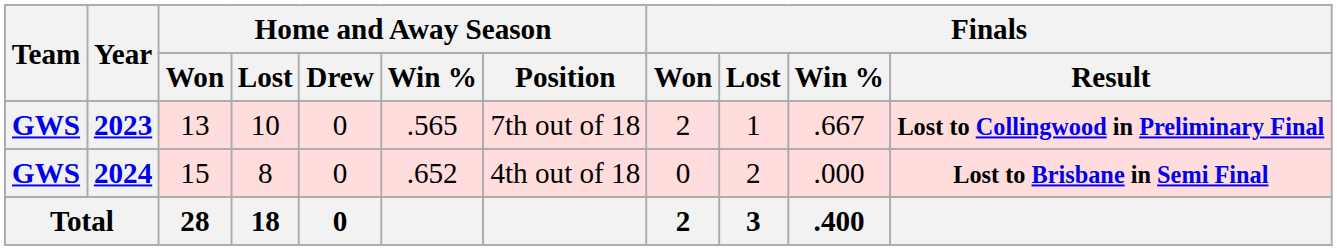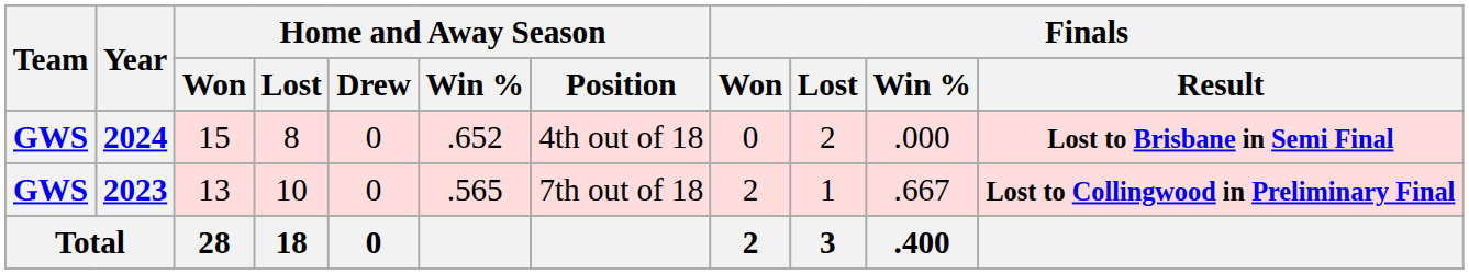rows swapped: 2023 <-> 2024
